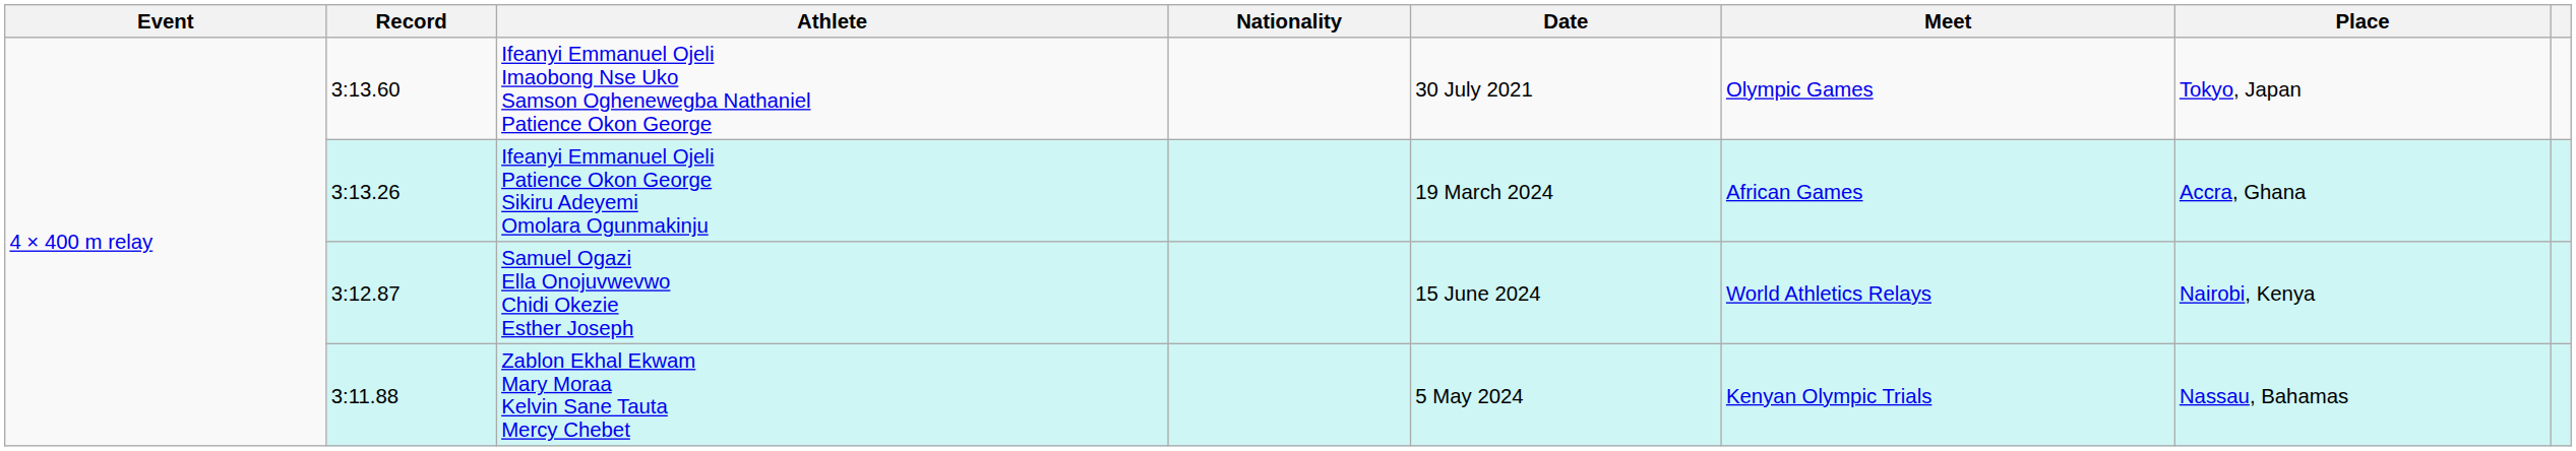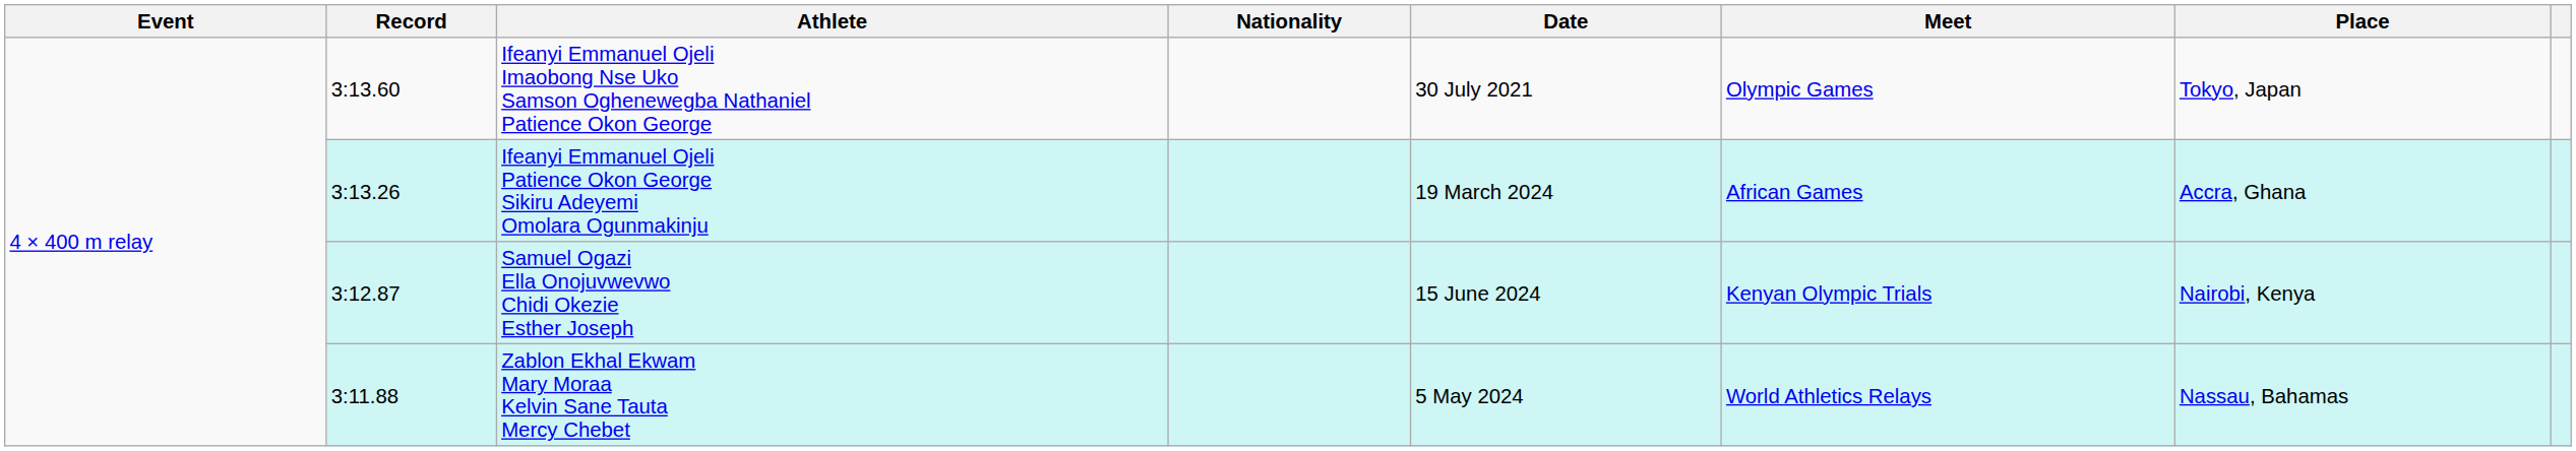Samuel Ogazi Ella Onojuvwevwo Chidi Okezie Esther Joseph | Meet: World Athletics Relays -> Kenyan Olympic Trials
Zablon Ekhal Ekwam Mary Moraa Kelvin Sane Tauta Mercy Chebet | Meet: Kenyan Olympic Trials -> World Athletics Relays
